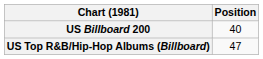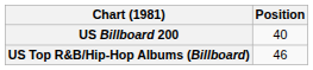US Top R&B/Hip-Hop Albums (Billboard) | Position: 47 -> 46
